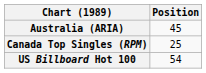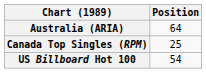Australia (ARIA) | Position: 45 -> 64
